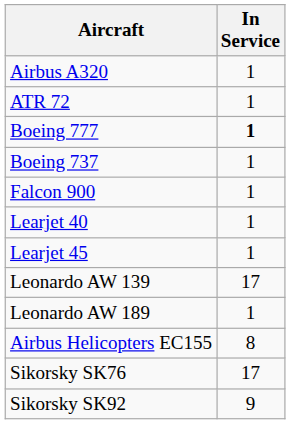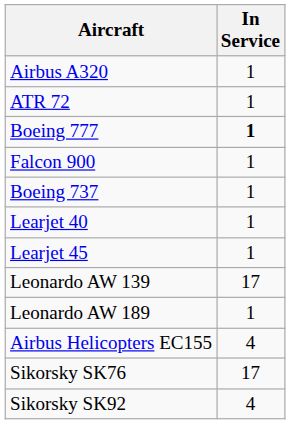rows swapped: Boeing 737 <-> Falcon 900
Airbus Helicopters EC155 | In Service: 8 -> 4
Sikorsky SK92 | In Service: 9 -> 4
